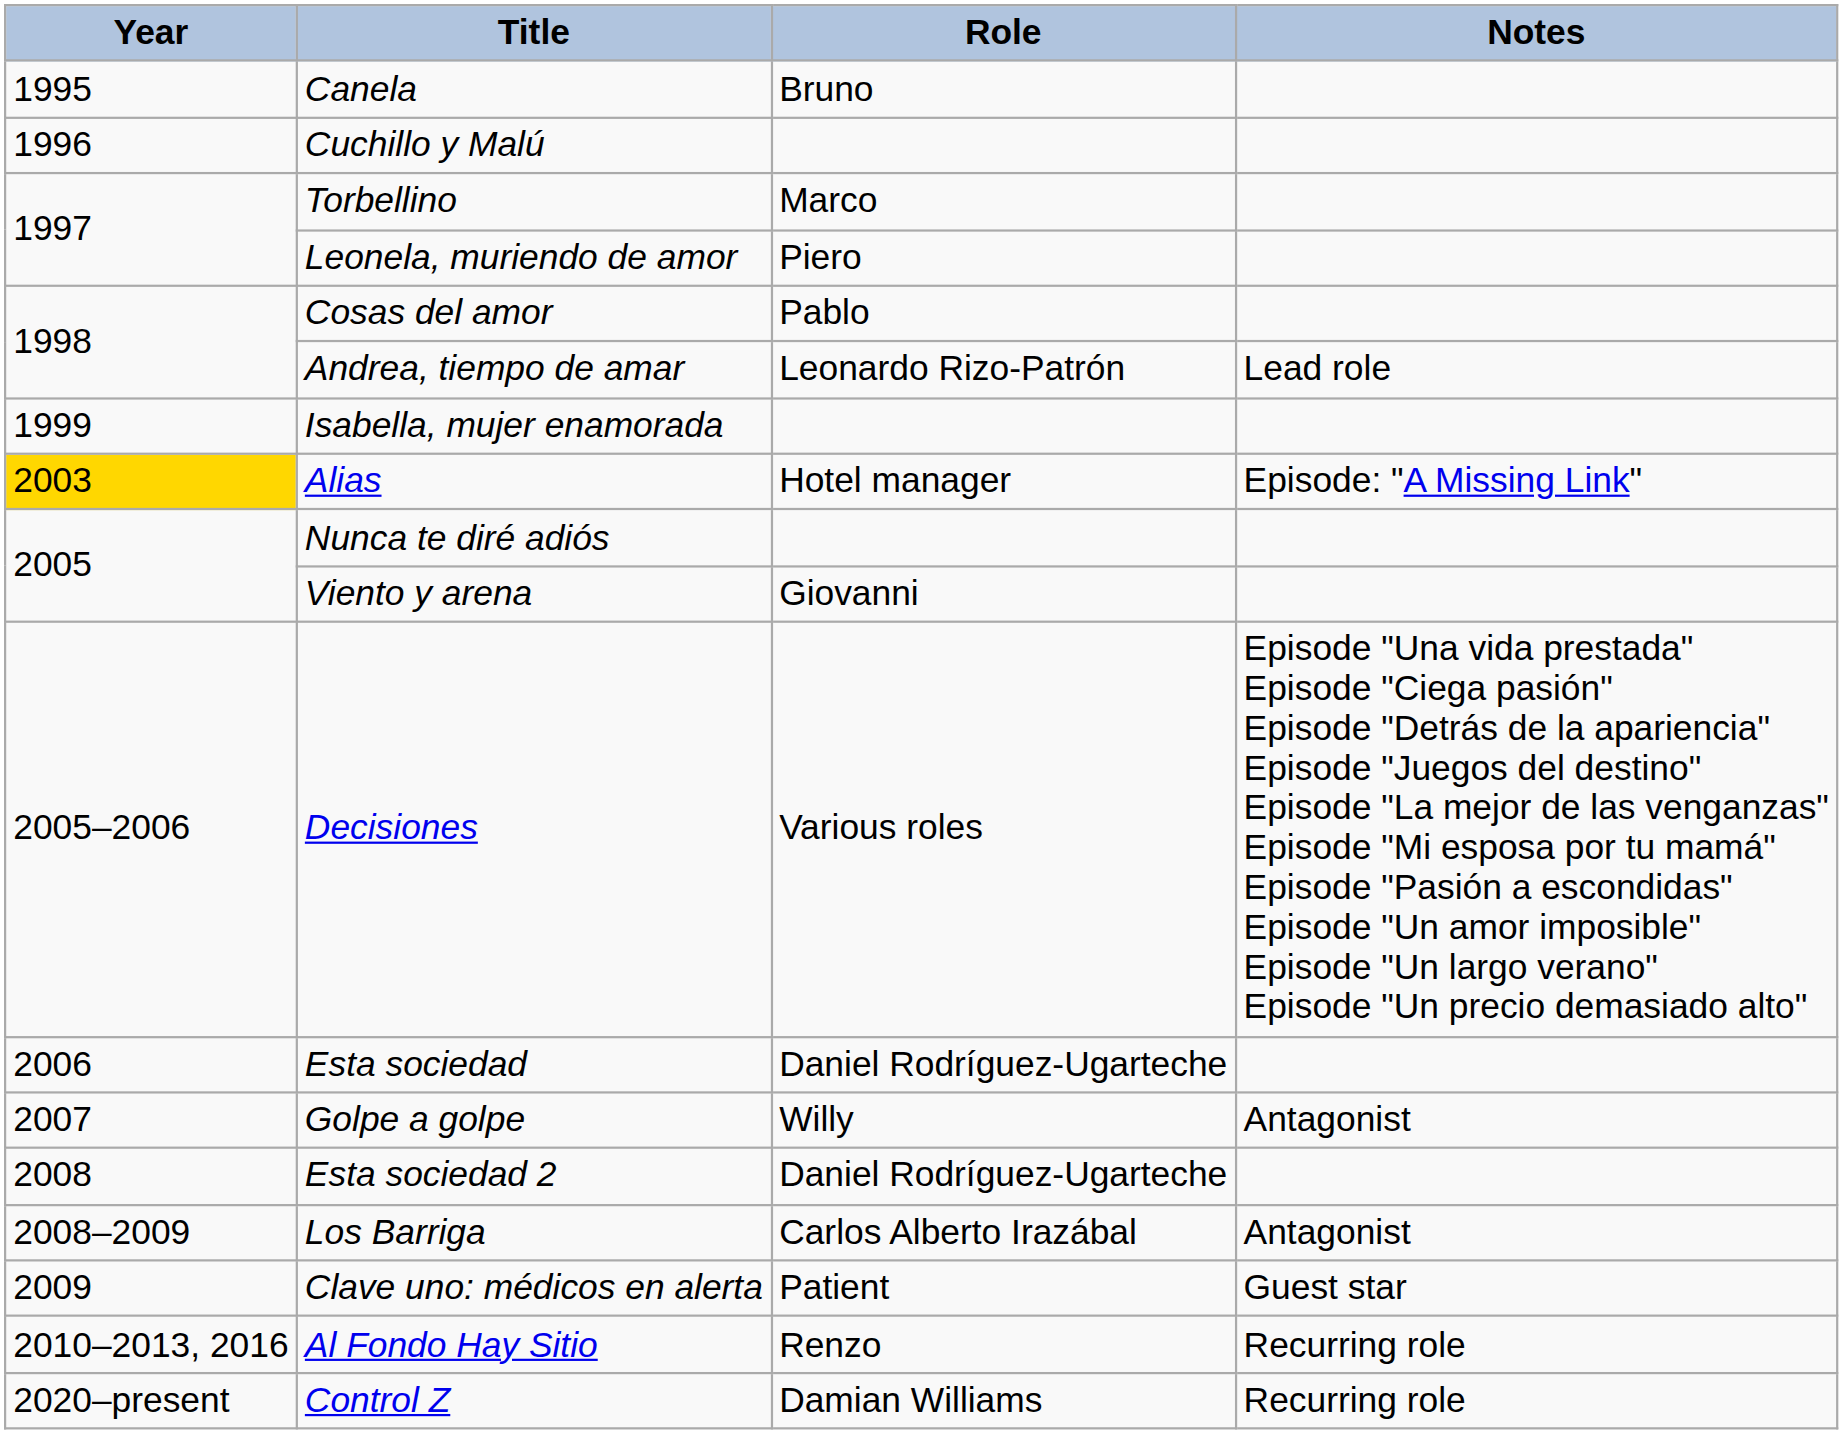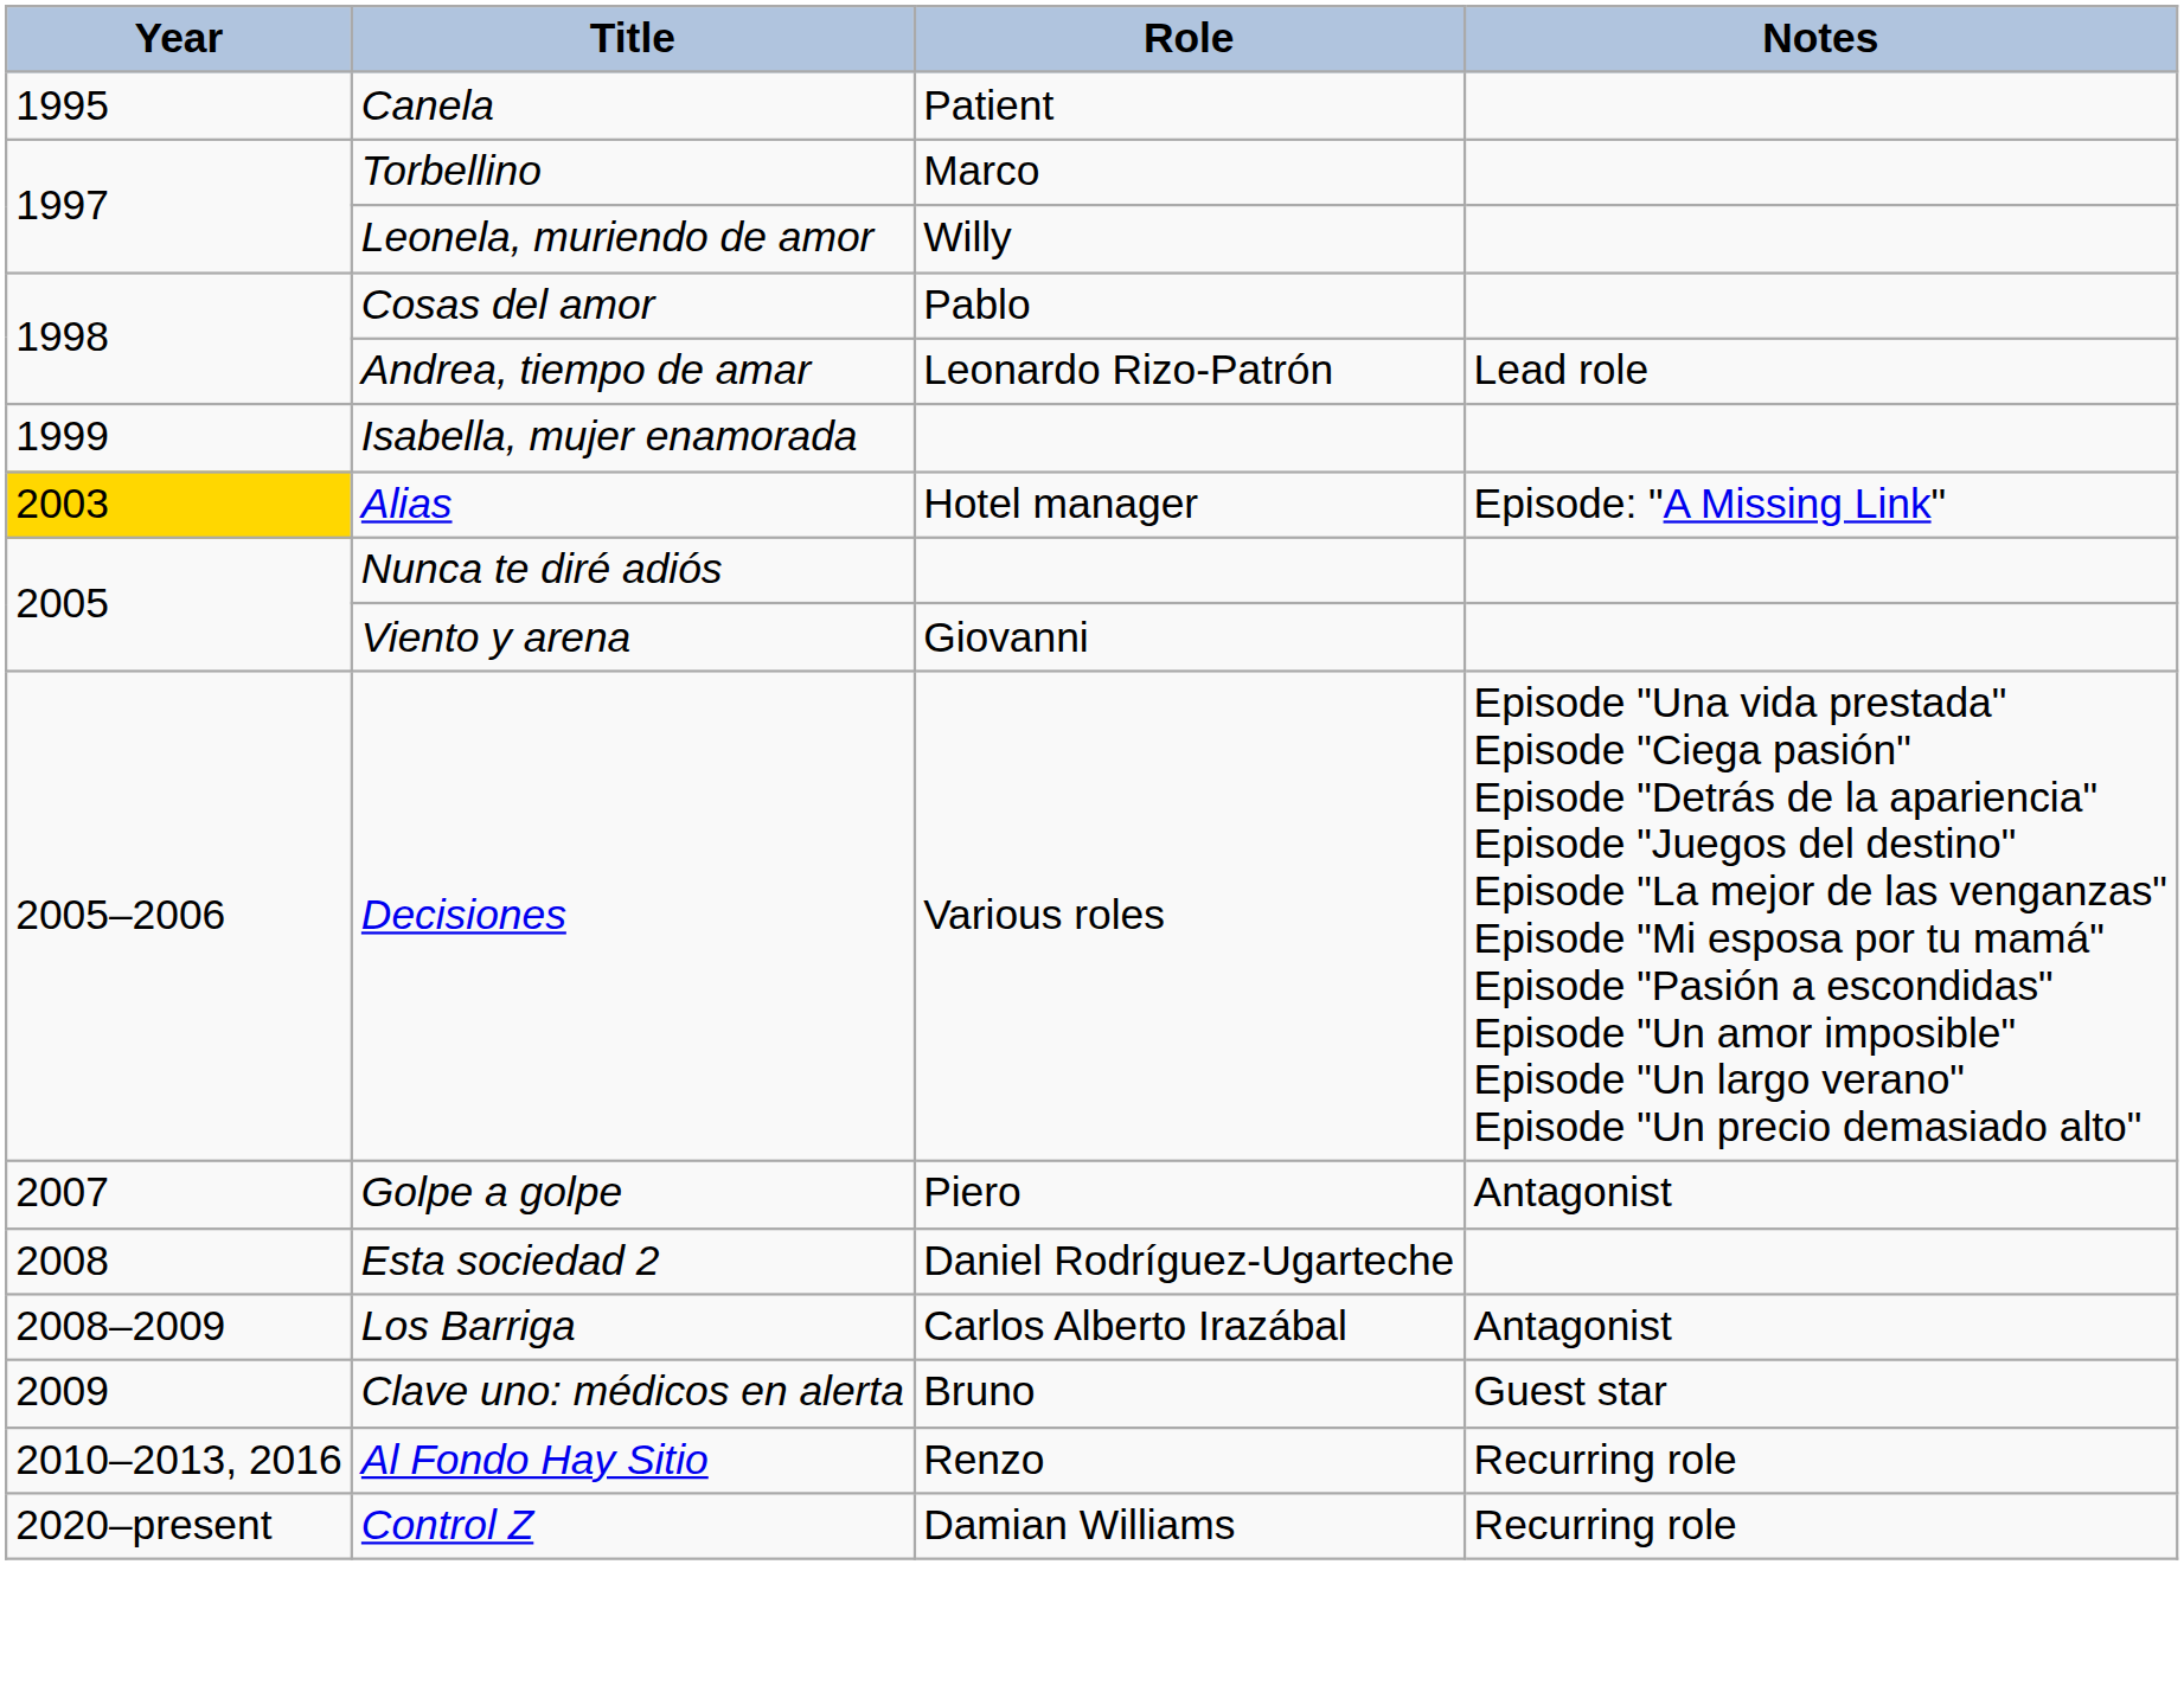Canela | Role: Bruno -> Patient
- row: 1996 | Cuchillo y Malú
Leonela, muriendo de amor | Role: Piero -> Willy
- row: 2006 | Esta sociedad | Daniel Rodríguez-Ugarteche
Golpe a golpe | Role: Willy -> Piero
Clave uno: médicos en alerta | Role: Patient -> Bruno
